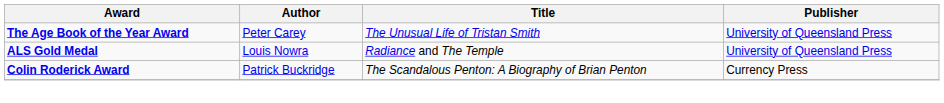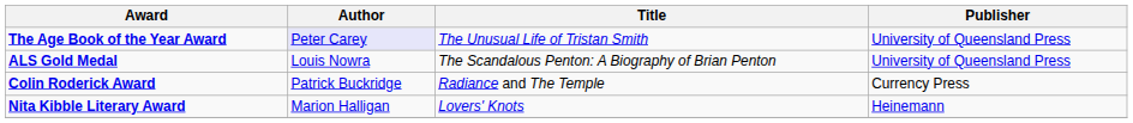The Age Book of the Year Award | Author: no background -> lavender background
ALS Gold Medal | Title: Radiance and The Temple -> The Scandalous Penton: A Biography of Brian Penton
Colin Roderick Award | Title: The Scandalous Penton: A Biography of Brian Penton -> Radiance and The Temple
+ row: Nita Kibble Literary Award | Marion Halligan | Lovers' Knots | Heinemann
